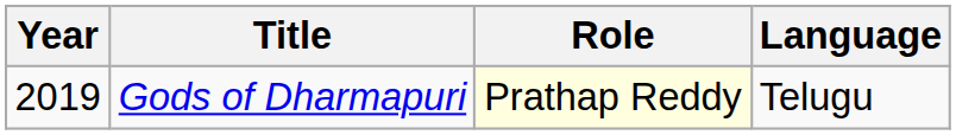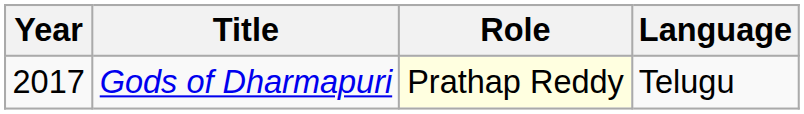Gods of Dharmapuri | Year: 2019 -> 2017
